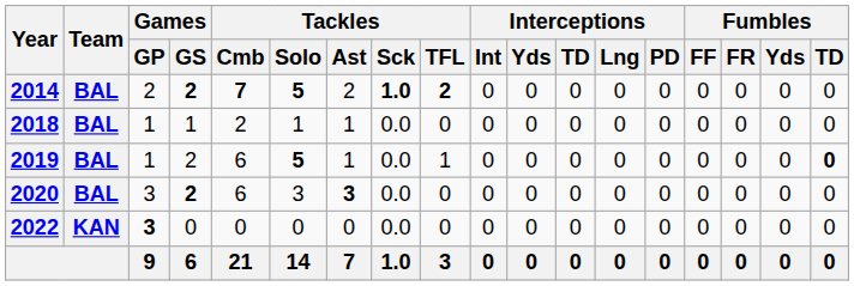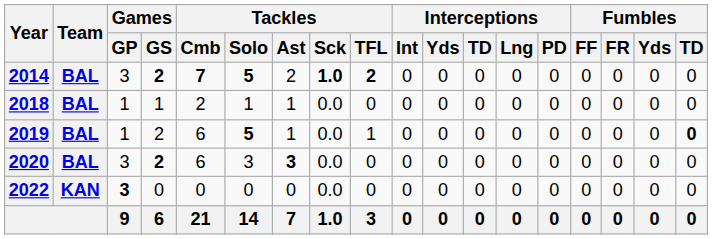2014 | Games / GP: 2 -> 3
